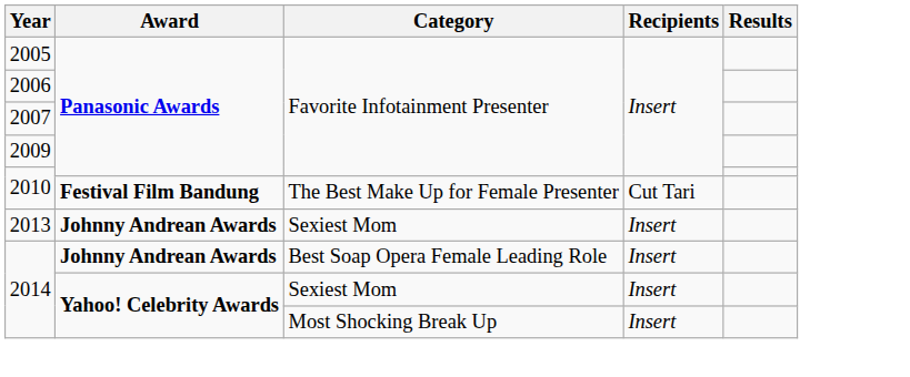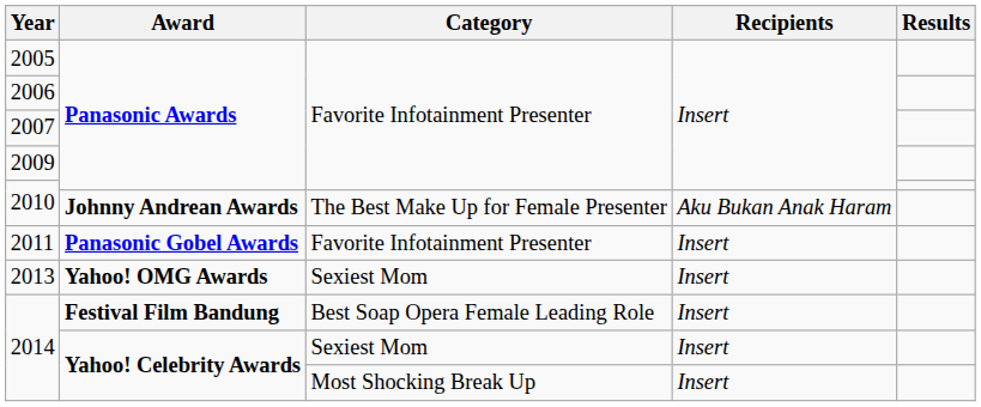2010 / The Best Make Up for Female Presenter | Award: Festival Film Bandung -> Johnny Andrean Awards
2010 / The Best Make Up for Female Presenter | Recipients: Cut Tari -> Aku Bukan Anak Haram
+ row: 2011 | Panasonic Gobel Awards | Favorite Infotainment Presenter | Insert
2013 | Award: Johnny Andrean Awards -> Yahoo! OMG Awards
2014 / Best Soap Opera Female Leading Role | Award: Johnny Andrean Awards -> Festival Film Bandung
